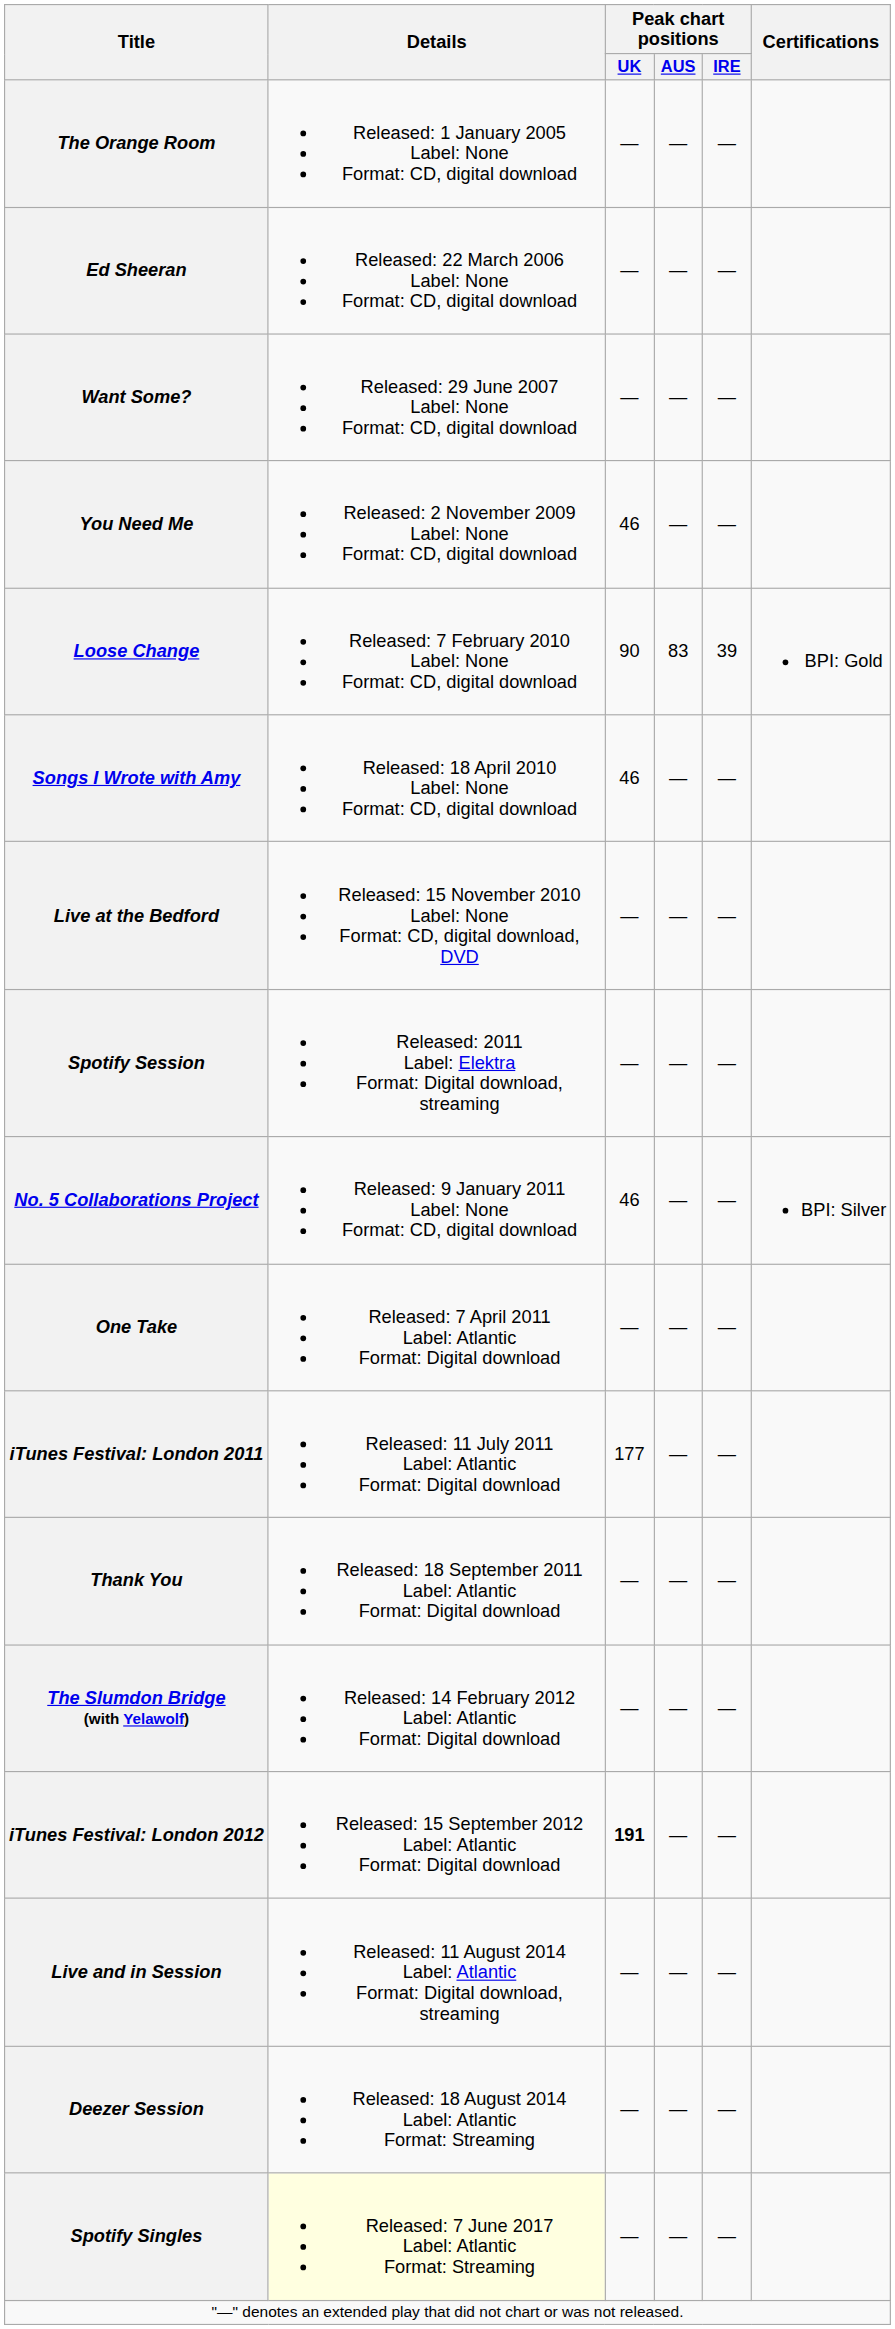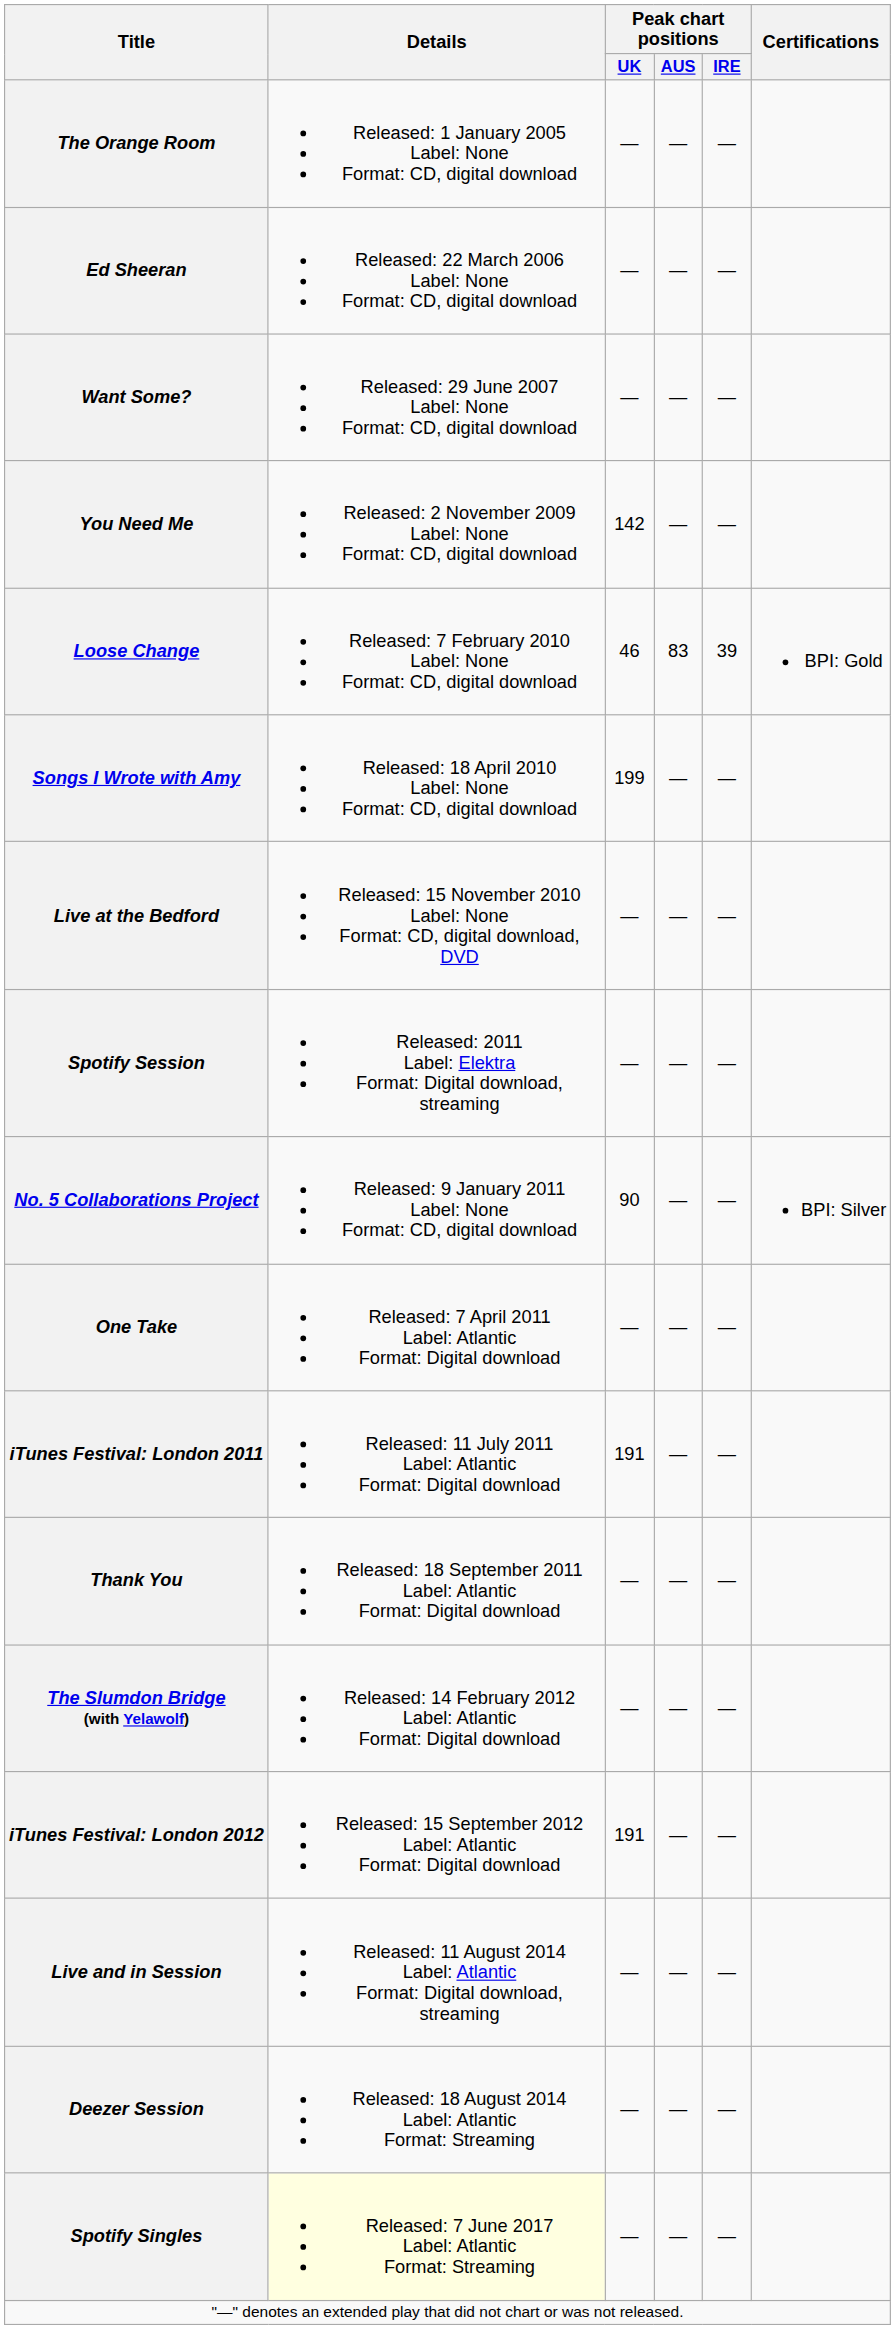You Need Me | Peak chart positions / UK: 46 -> 142
Loose Change | Peak chart positions / UK: 90 -> 46
Songs I Wrote with Amy | Peak chart positions / UK: 46 -> 199
No. 5 Collaborations Project | Peak chart positions / UK: 46 -> 90
iTunes Festival: London 2011 | Peak chart positions / UK: 177 -> 191
iTunes Festival: London 2012 | Peak chart positions / UK: bold -> normal
